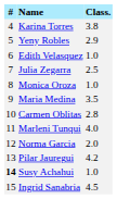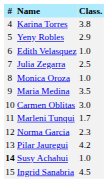Carmen Oblitas | Class.: 2.8 -> 3.0
Marleni Tunqui | Class.: 4.0 -> 1.7
Norma Garcia | Class.: 2.0 -> 2.3
